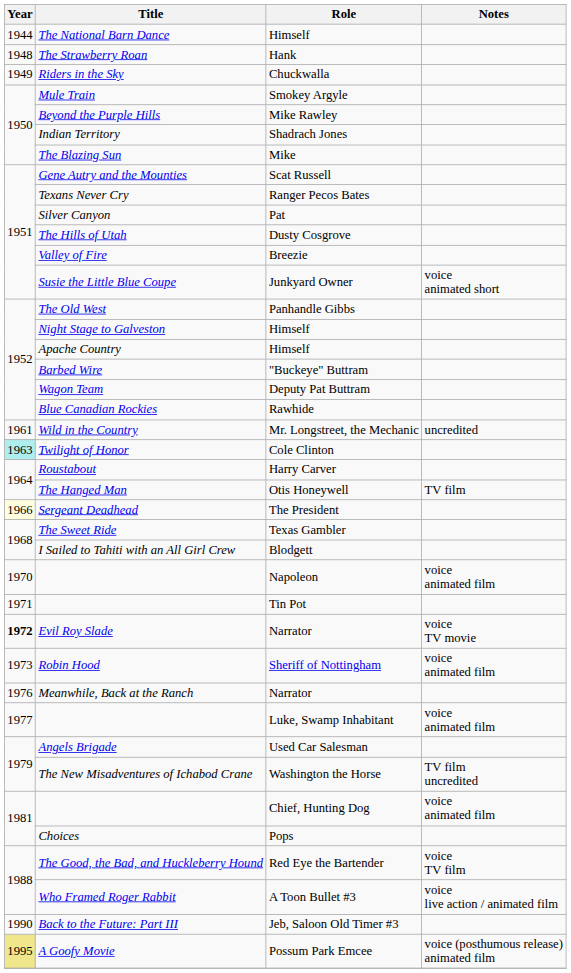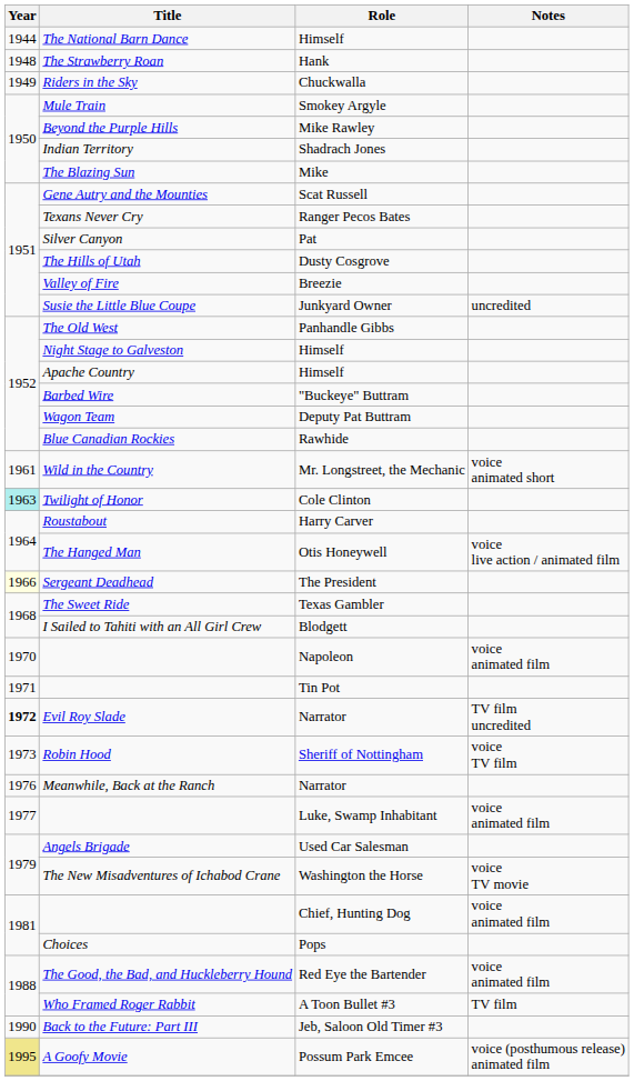Susie the Little Blue Coupe | Notes: voice animated short -> uncredited
Wild in the Country | Notes: uncredited -> voice animated short
The Hanged Man | Notes: TV film -> voice live action / animated film
Evil Roy Slade | Notes: voice TV movie -> TV film uncredited
Robin Hood | Notes: voice animated film -> voice TV film
The New Misadventures of Ichabod Crane | Notes: TV film uncredited -> voice TV movie
The Good, the Bad, and Huckleberry Hound | Notes: voice TV film -> voice animated film
Who Framed Roger Rabbit | Notes: voice live action / animated film -> TV film
